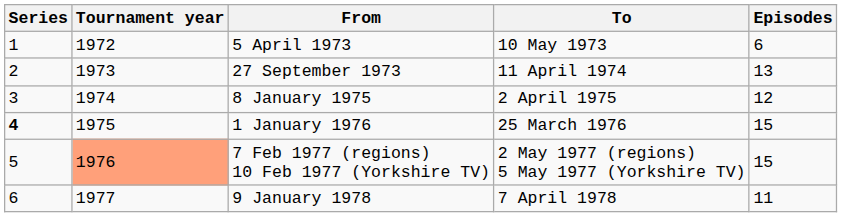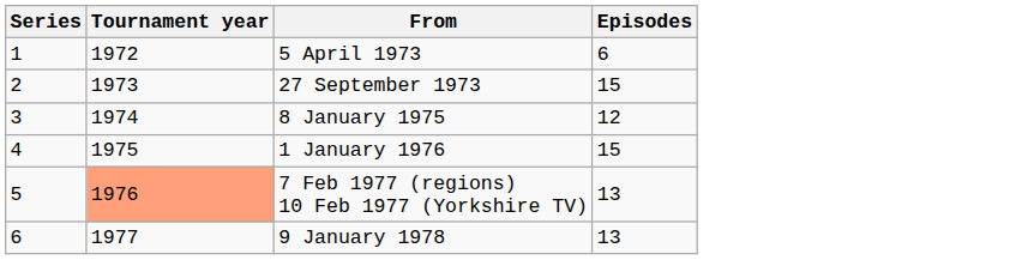- column: To | 10 May 1973 | 11 April 1974 | 2 April 1975 | 25 March 1976 | 2 May 1977 (regions) 5 May 1977 (Yorkshire TV) | 7 April 1978
27 September 1973 | Episodes: 13 -> 15
1 January 1976 | Series: bold -> normal
7 Feb 1977 (regions) 10 Feb 1977 (Yorkshire TV) | Episodes: 15 -> 13
9 January 1978 | Episodes: 11 -> 13
